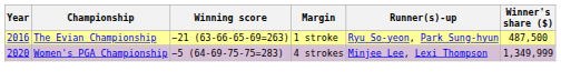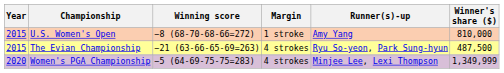+ row: 2015 | U.S. Women's Open | −8 (68-70-68-66=272) | 1 stroke | Amy Yang | 810,000
The Evian Championship | Year: 2016 -> 2015
The Evian Championship | Margin: 1 stroke -> 4 strokes
